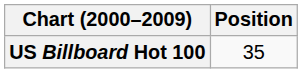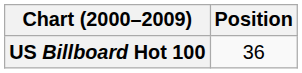US Billboard Hot 100 | Position: 35 -> 36
